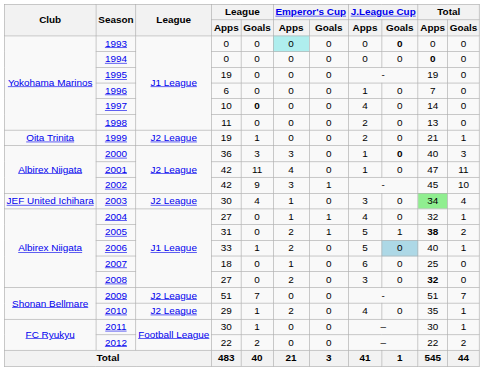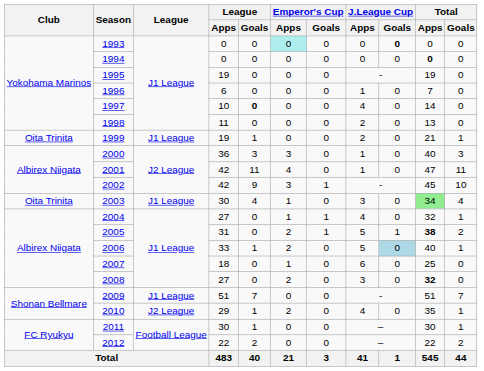1999 | League: J2 League -> J1 League
2000 | J.League Cup / Goals: bold -> normal
2003 | Club: JEF United Ichihara -> Oita Trinita
2003 | League: J2 League -> J1 League
2009 | League: J2 League -> J1 League
